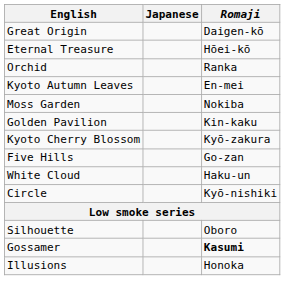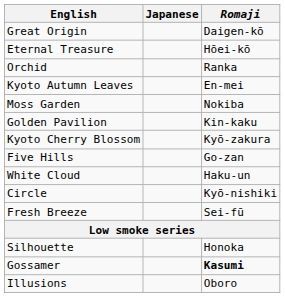+ row: Fresh Breeze | Sei-fū
Silhouette | Romaji: Oboro -> Honoka
Illusions | Romaji: Honoka -> Oboro
